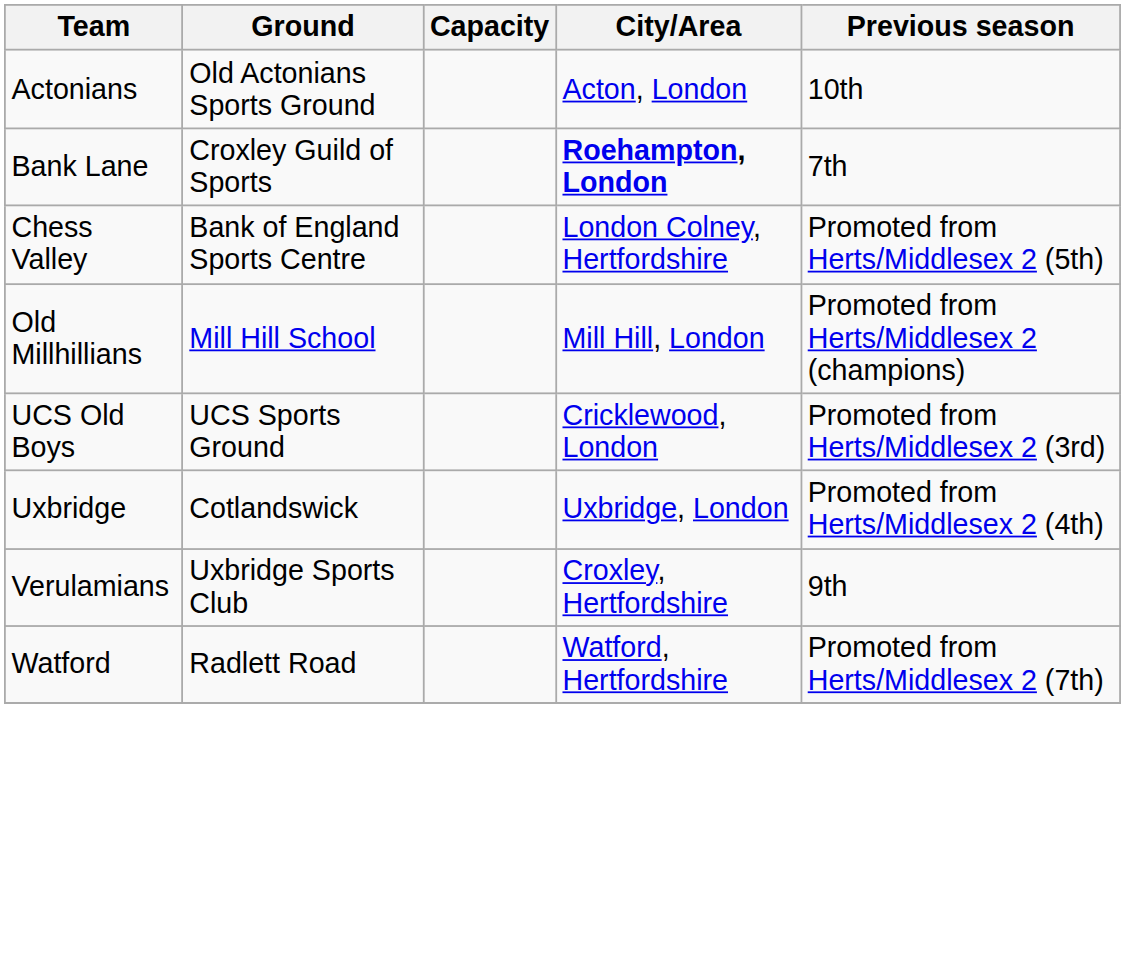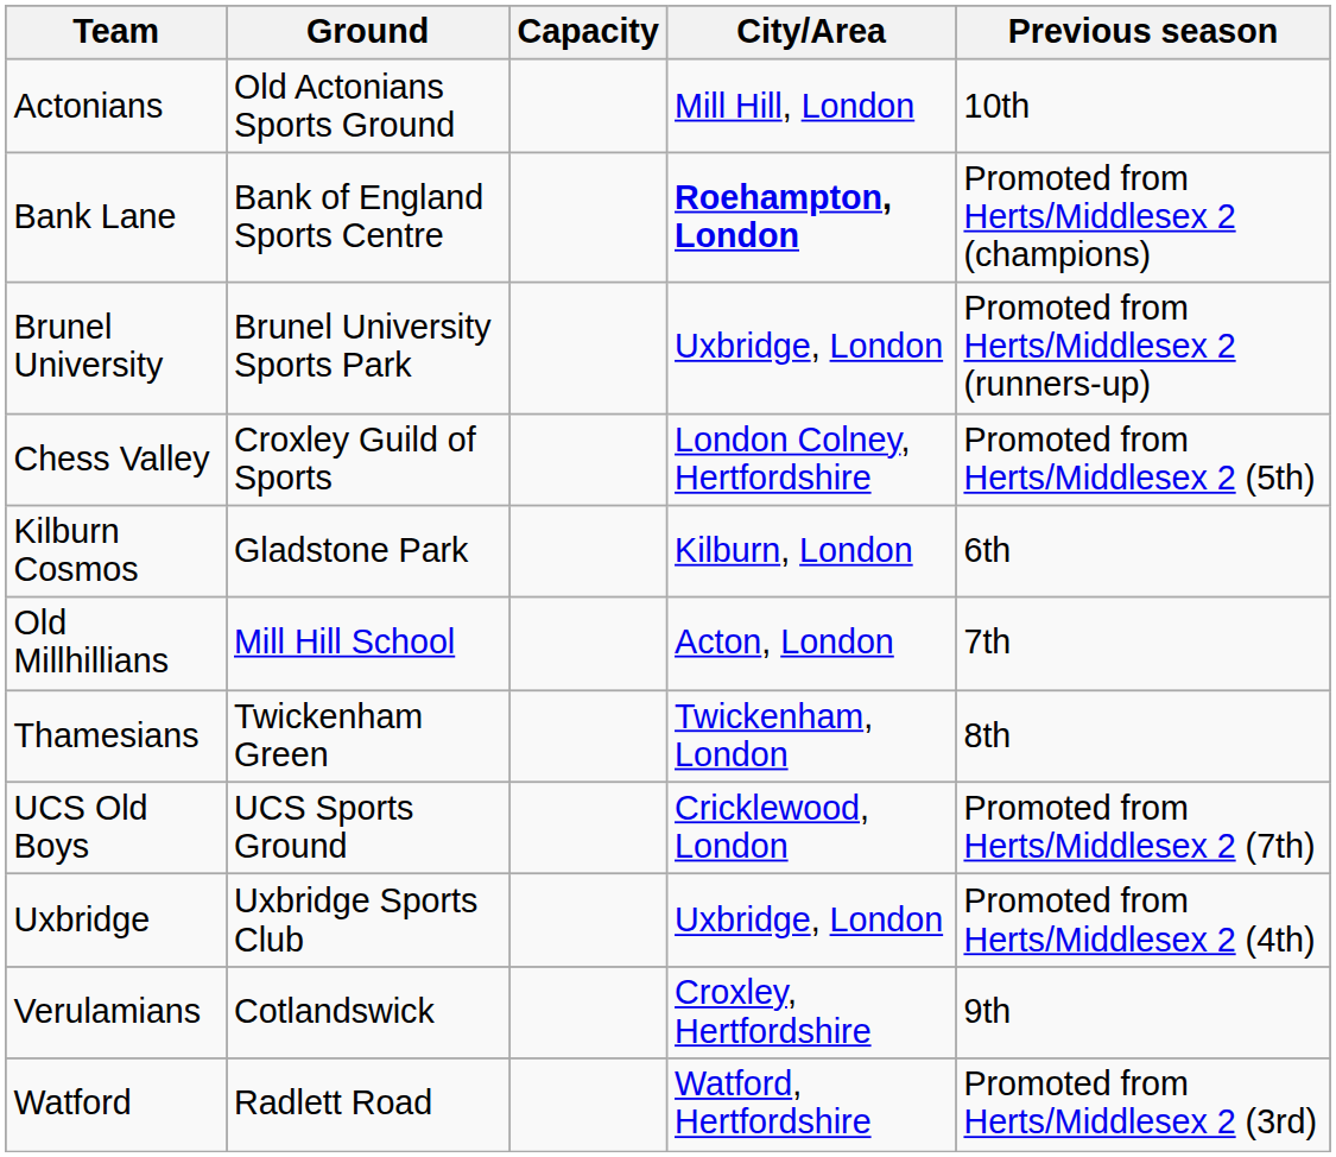Actonians | City/Area: Acton, London -> Mill Hill, London
Bank Lane | Ground: Croxley Guild of Sports -> Bank of England Sports Centre
Bank Lane | Previous season: 7th -> Promoted from Herts/Middlesex 2 (champions)
+ row: Brunel University | Brunel University Sports Park | Uxbridge, London | Promoted from Herts/Middlesex 2 (runners-up)
Chess Valley | Ground: Bank of England Sports Centre -> Croxley Guild of Sports
+ row: Kilburn Cosmos | Gladstone Park | Kilburn, London | 6th
Old Millhillians | City/Area: Mill Hill, London -> Acton, London
Old Millhillians | Previous season: Promoted from Herts/Middlesex 2 (champions) -> 7th
+ row: Thamesians | Twickenham Green | Twickenham, London | 8th
UCS Old Boys | Previous season: Promoted from Herts/Middlesex 2 (3rd) -> Promoted from Herts/Middlesex 2 (7th)
Uxbridge | Ground: Cotlandswick -> Uxbridge Sports Club
Verulamians | Ground: Uxbridge Sports Club -> Cotlandswick
Watford | Previous season: Promoted from Herts/Middlesex 2 (7th) -> Promoted from Herts/Middlesex 2 (3rd)
